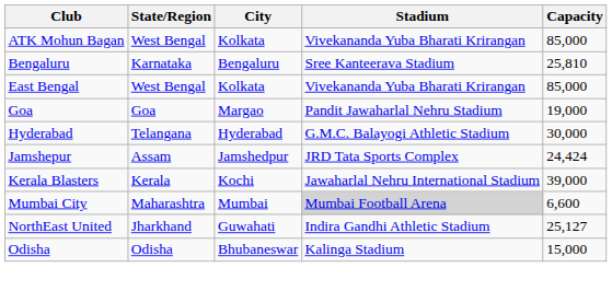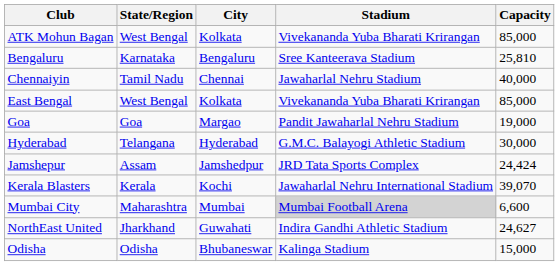+ row: Chennaiyin | Tamil Nadu | Chennai | Jawaharlal Nehru Stadium | 40,000
Kerala Blasters | Capacity: 39,000 -> 39,070
NorthEast United | Capacity: 25,127 -> 24,627
